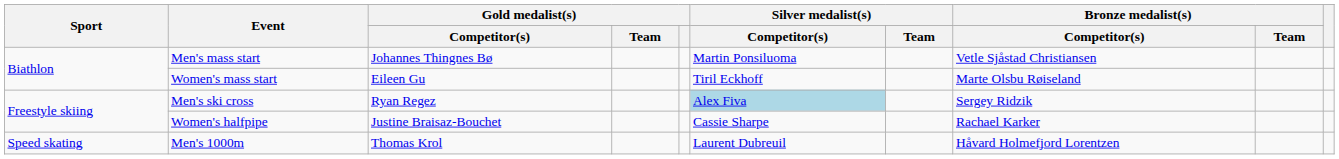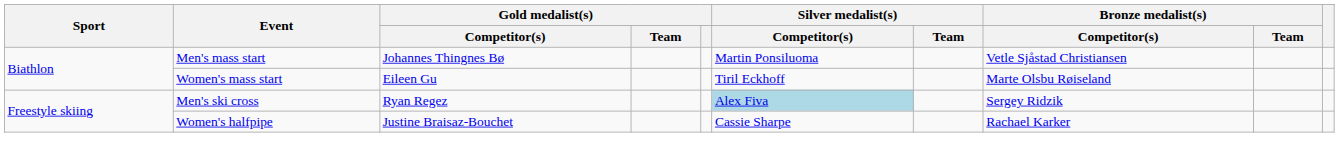- row: Speed skating | Men's 1000m | Thomas Krol | Laurent Dubreuil | Håvard Holmefjord Lorentzen
